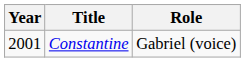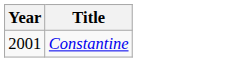- column: Role | Gabriel (voice)
